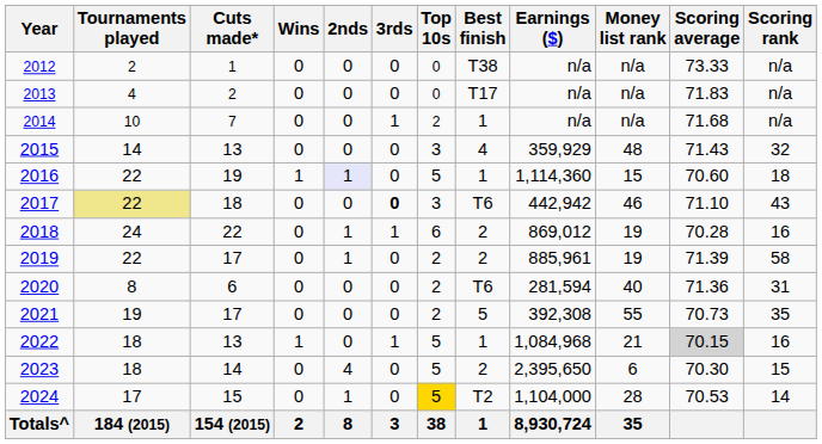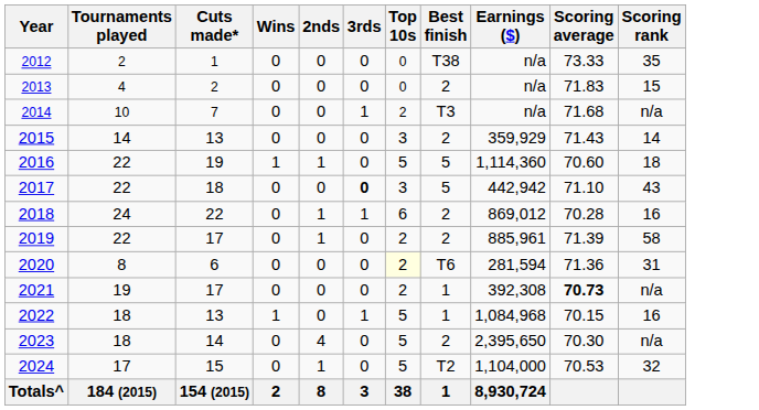- column: Money list rank | n/a | n/a | n/a | 48 | 15 | 46 | 19 | 19 | 40 | 55 | 21 | 6 | 28 | 35
2012 | Scoring rank: n/a -> 35
2013 | Best finish: T17 -> 2
2013 | Scoring rank: n/a -> 15
2014 | Best finish: 1 -> T3
2015 | Best finish: 4 -> 2
2015 | Scoring rank: 32 -> 14
2016 | 2nds: lavender background -> no background
2016 | Best finish: 1 -> 5
2017 | Tournaments played: khaki background -> no background
2017 | Best finish: T6 -> 5
2020 | Top 10s: no background -> lightyellow background
2021 | Best finish: 5 -> 1
2021 | Scoring average: normal -> bold
2021 | Scoring rank: 35 -> n/a
2022 | Scoring average: lightgrey background -> no background
2023 | Scoring rank: 15 -> n/a
2024 | Top 10s: gold background -> no background
2024 | Scoring rank: 14 -> 32
